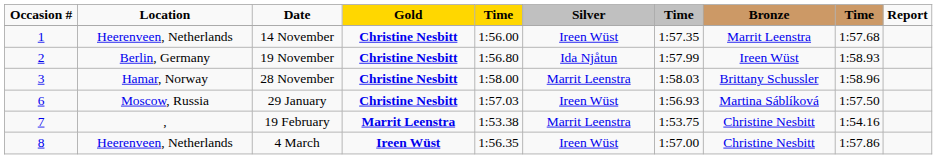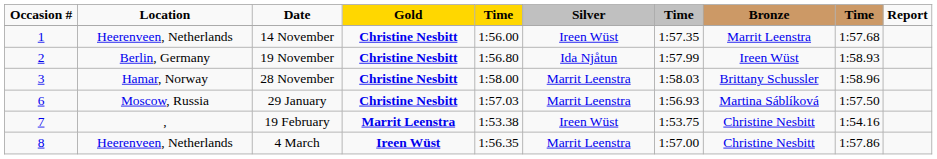29 January | Silver: Ireen Wüst -> Marrit Leenstra
19 February | Silver: Marrit Leenstra -> Ireen Wüst
4 March | Silver: Ireen Wüst -> Marrit Leenstra
